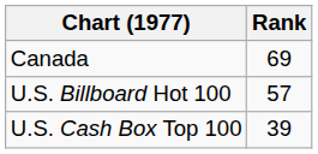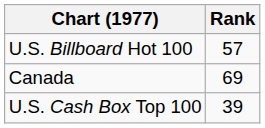rows swapped: Canada <-> U.S. Billboard Hot 100
